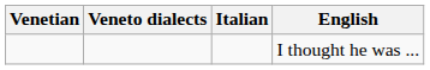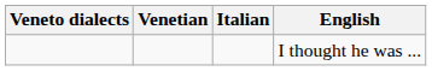columns swapped: Venetian <-> Veneto dialects
